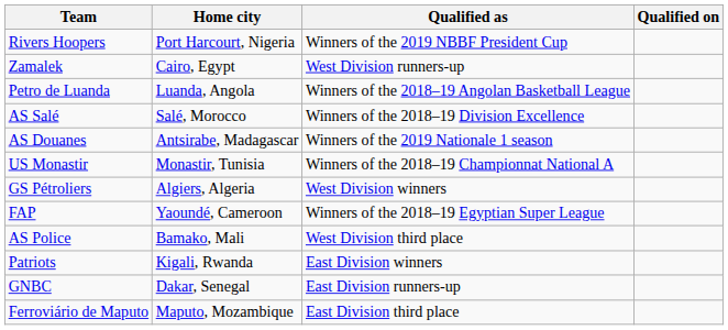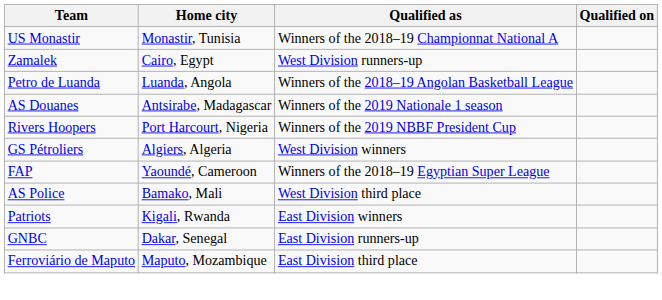rows swapped: US Monastir <-> Rivers Hoopers
- row: AS Salé | Salé, Morocco | Winners of the 2018–19 Division Excellence
